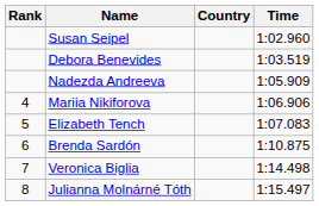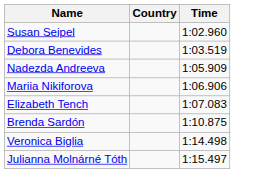- column: Rank | 4 | 5 | 6 | 7 | 8
